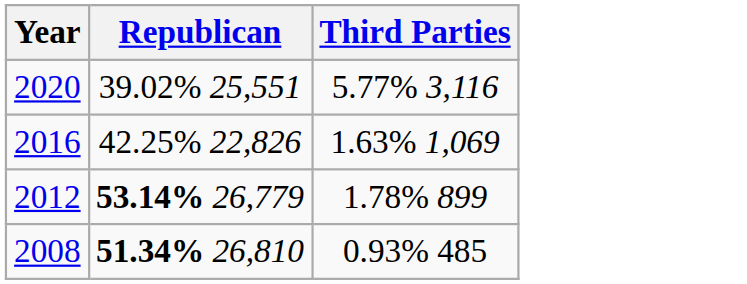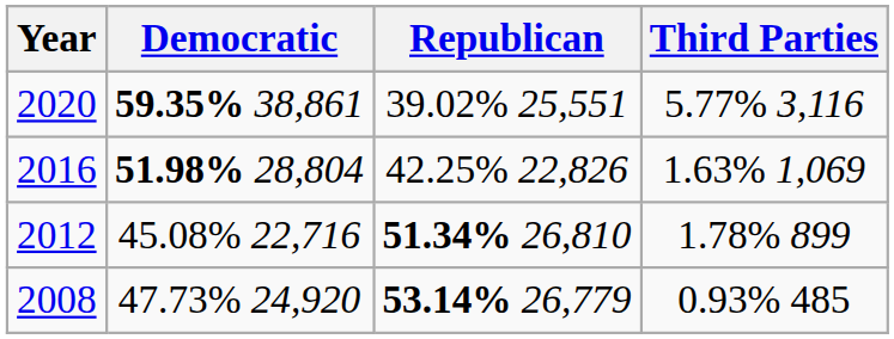+ column: Democratic | 59.35% 38,861 | 51.98% 28,804 | 45.08% 22,716 | 47.73% 24,920
2012 | Republican: 53.14% 26,779 -> 51.34% 26,810
2008 | Republican: 51.34% 26,810 -> 53.14% 26,779
